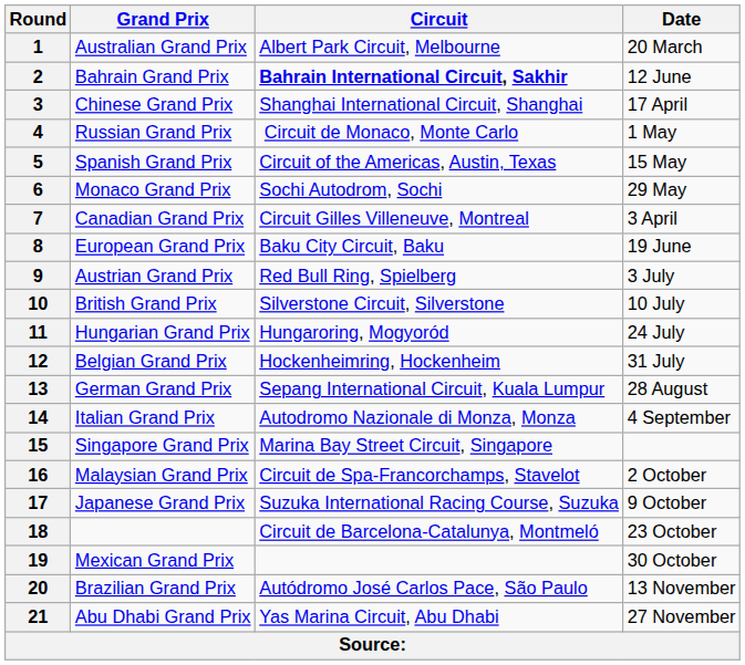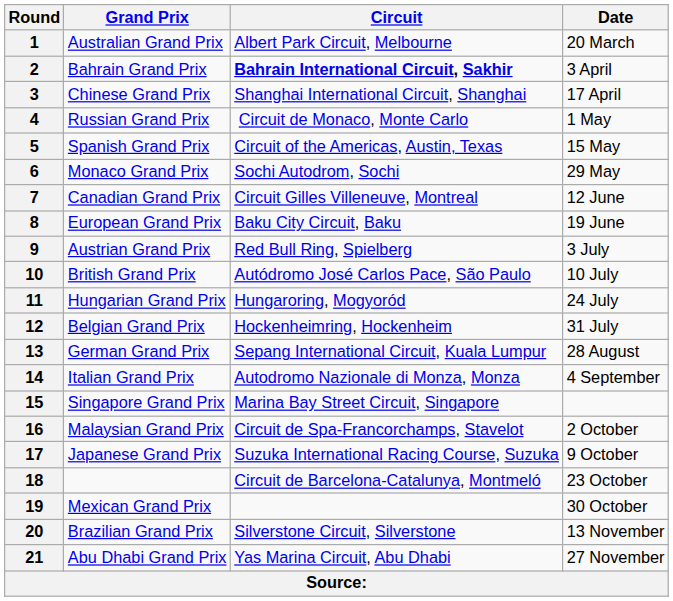2 | Date: 12 June -> 3 April
7 | Date: 3 April -> 12 June
10 | Circuit: Silverstone Circuit, Silverstone -> Autódromo José Carlos Pace, São Paulo
20 | Circuit: Autódromo José Carlos Pace, São Paulo -> Silverstone Circuit, Silverstone
